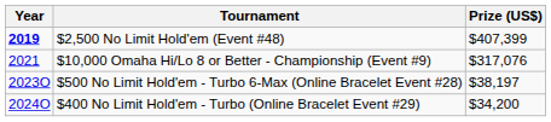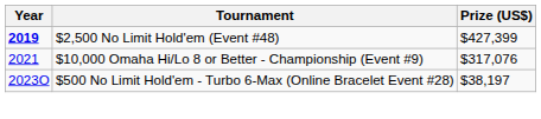$2,500 No Limit Hold'em (Event #48) | Prize (US$): $407,399 -> $427,399
- row: 2024O | $400 No Limit Hold'em - Turbo (Online Bracelet Event #29) | $34,200
